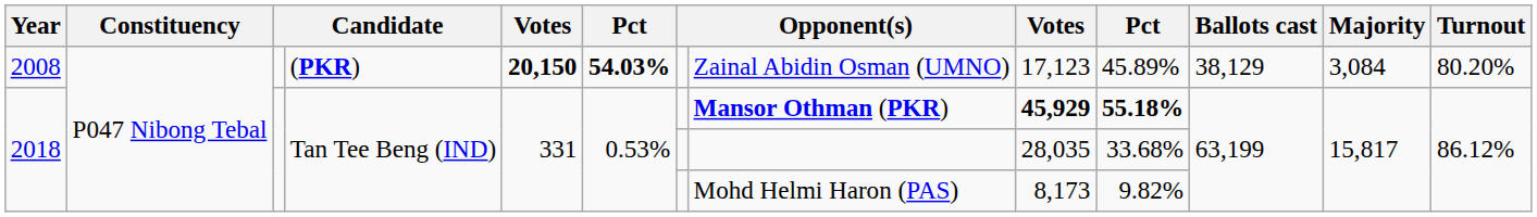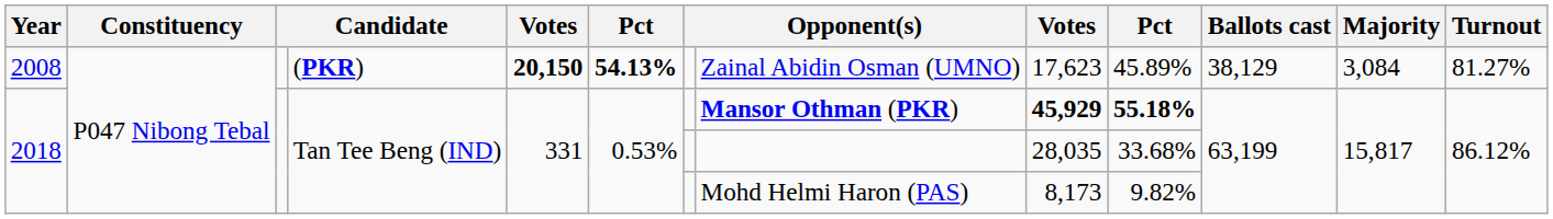2008 | column 6: 54.03% -> 54.13%
2008 | column 9: 17,123 -> 17,623
2008 | Turnout: 80.20% -> 81.27%
